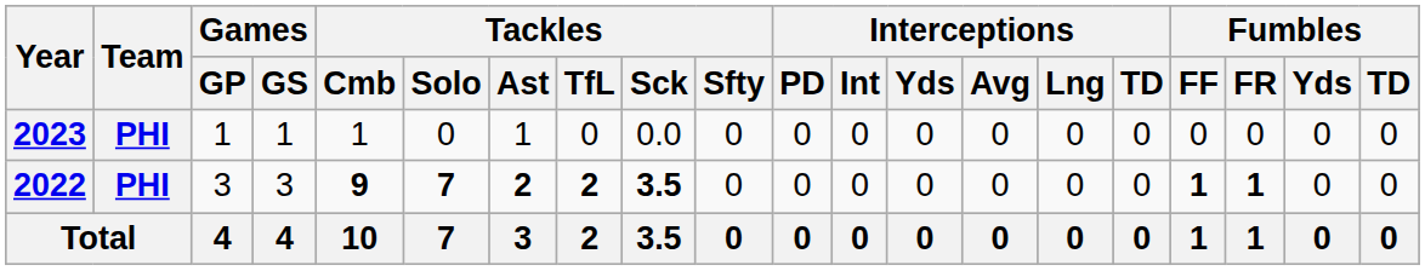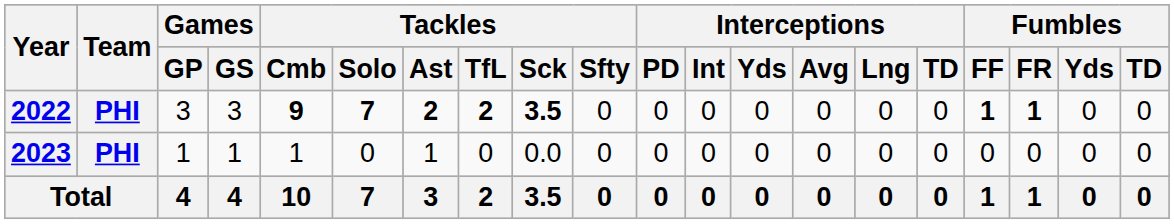rows swapped: 2022 <-> 2023
